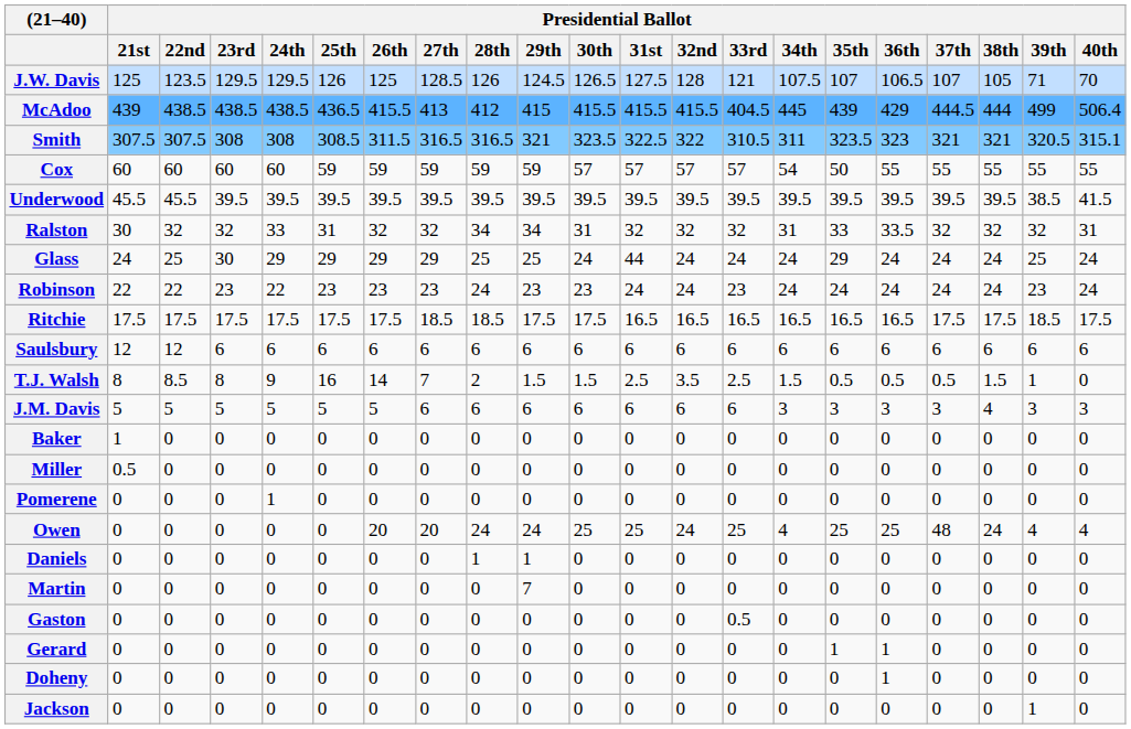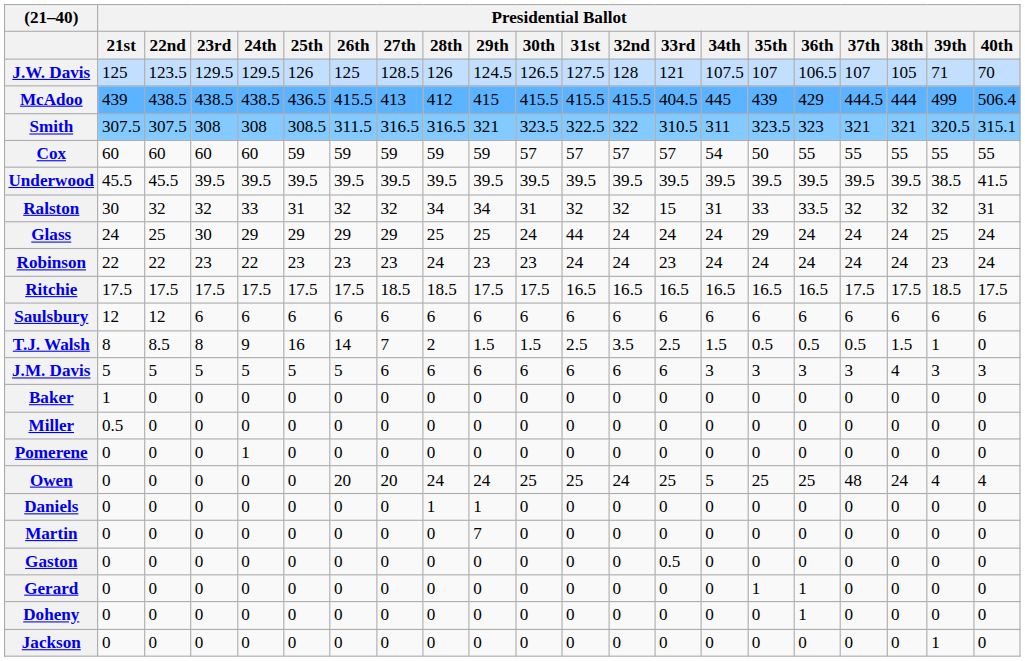Ralston | Presidential Ballot / 33rd: 32 -> 15
Owen | Presidential Ballot / 34th: 4 -> 5
